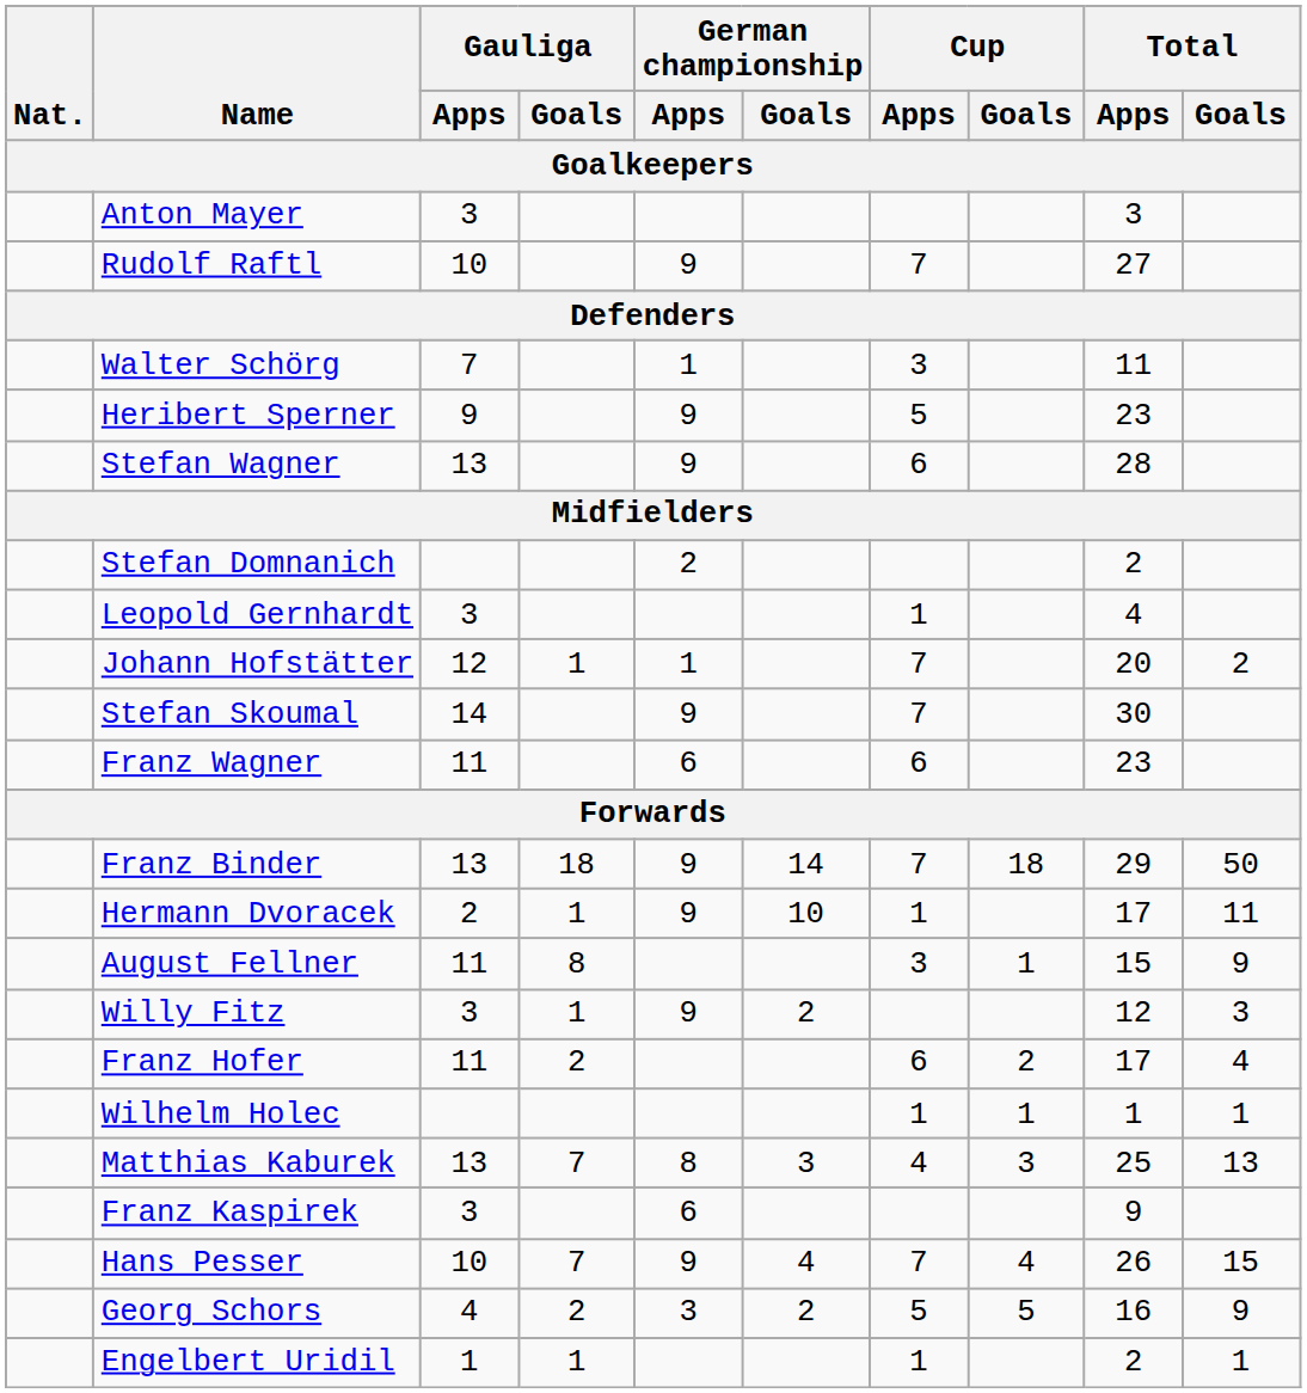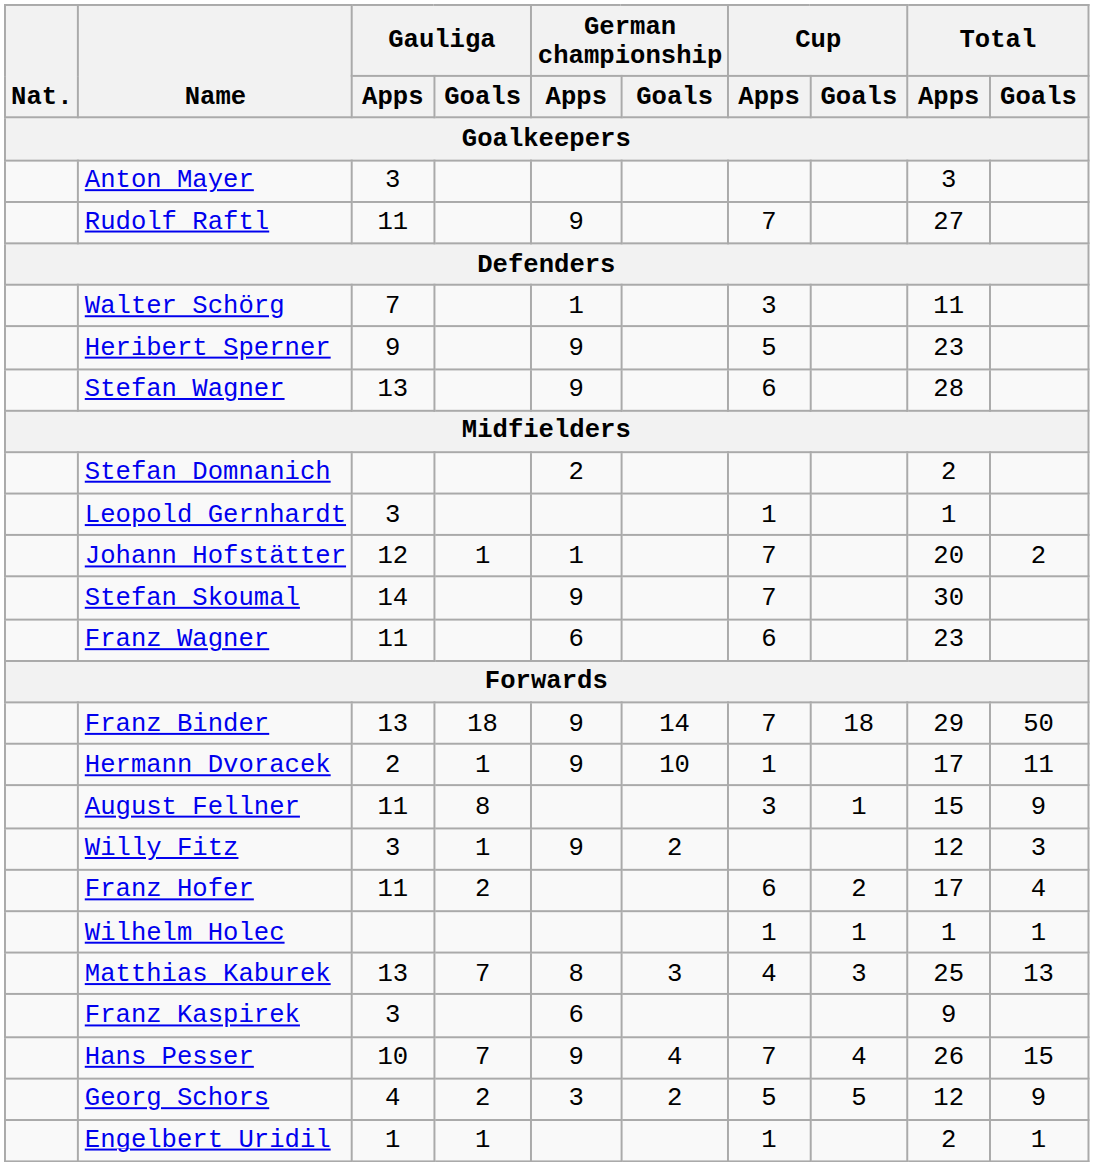Rudolf Raftl | Gauliga / Apps: 10 -> 11
Leopold Gernhardt | Total / Apps: 4 -> 1
Georg Schors | Total / Apps: 16 -> 12
